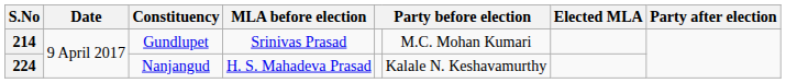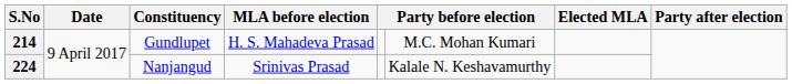214 | MLA before election: Srinivas Prasad -> H. S. Mahadeva Prasad
224 | MLA before election: H. S. Mahadeva Prasad -> Srinivas Prasad
